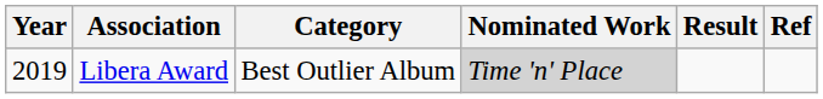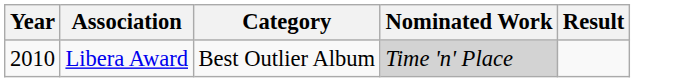- column: Ref
Libera Award | Year: 2019 -> 2010
